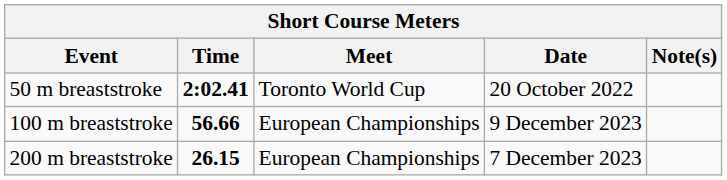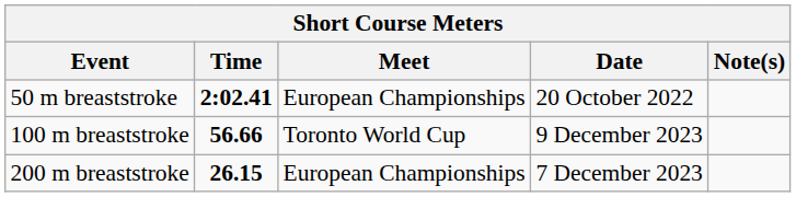50 m breaststroke | Meet: Toronto World Cup -> European Championships
100 m breaststroke | Meet: European Championships -> Toronto World Cup
